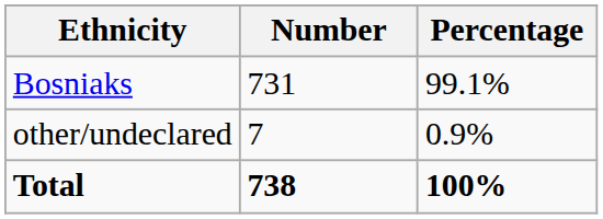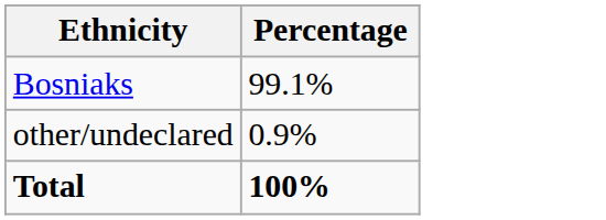- column: Number | 731 | 7 | 738
